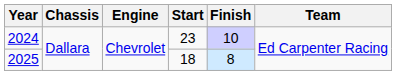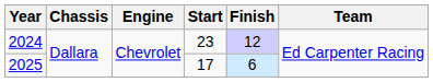2024 | Finish: 10 -> 12
2025 | Start: 18 -> 17
2025 | Finish: 8 -> 6
